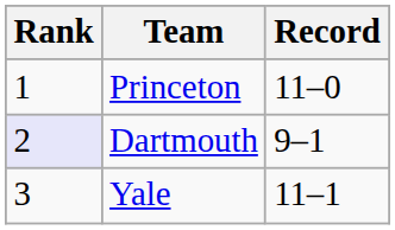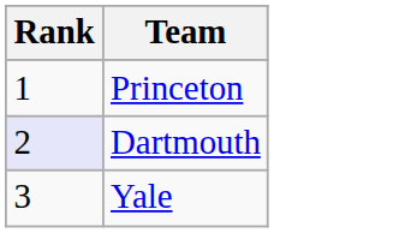- column: Record | 11–0 | 9–1 | 11–1
